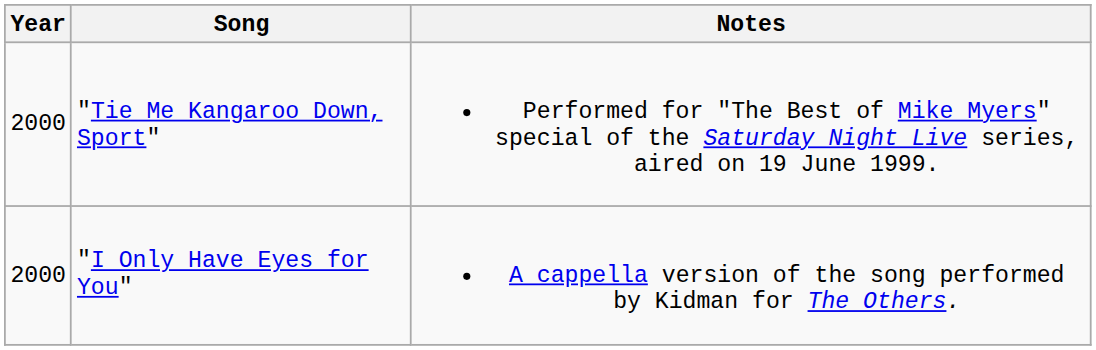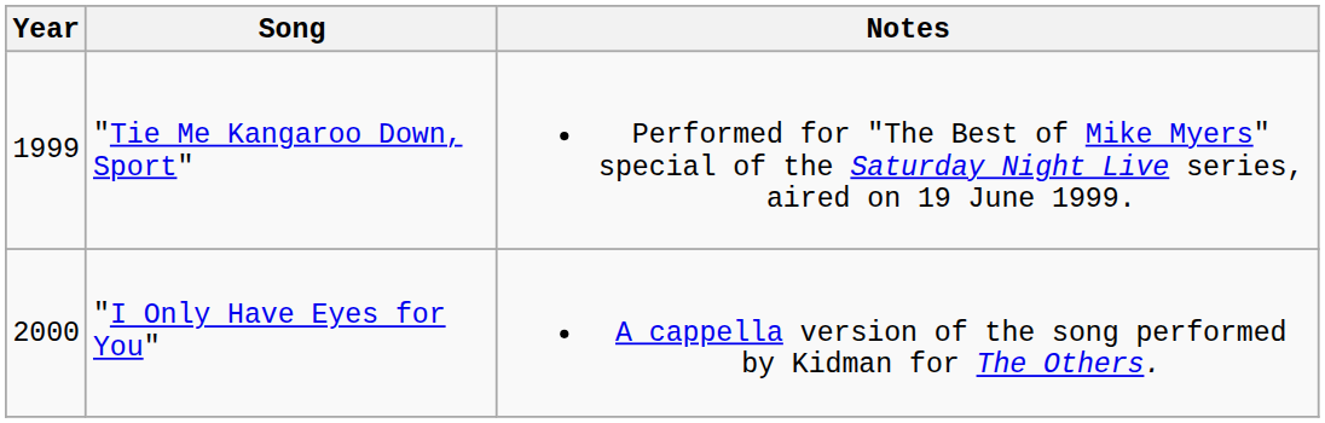"Tie Me Kangaroo Down, Sport" | Year: 2000 -> 1999
